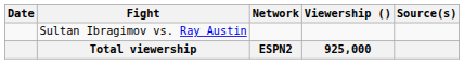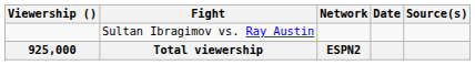columns swapped: Date <-> Viewership ()
